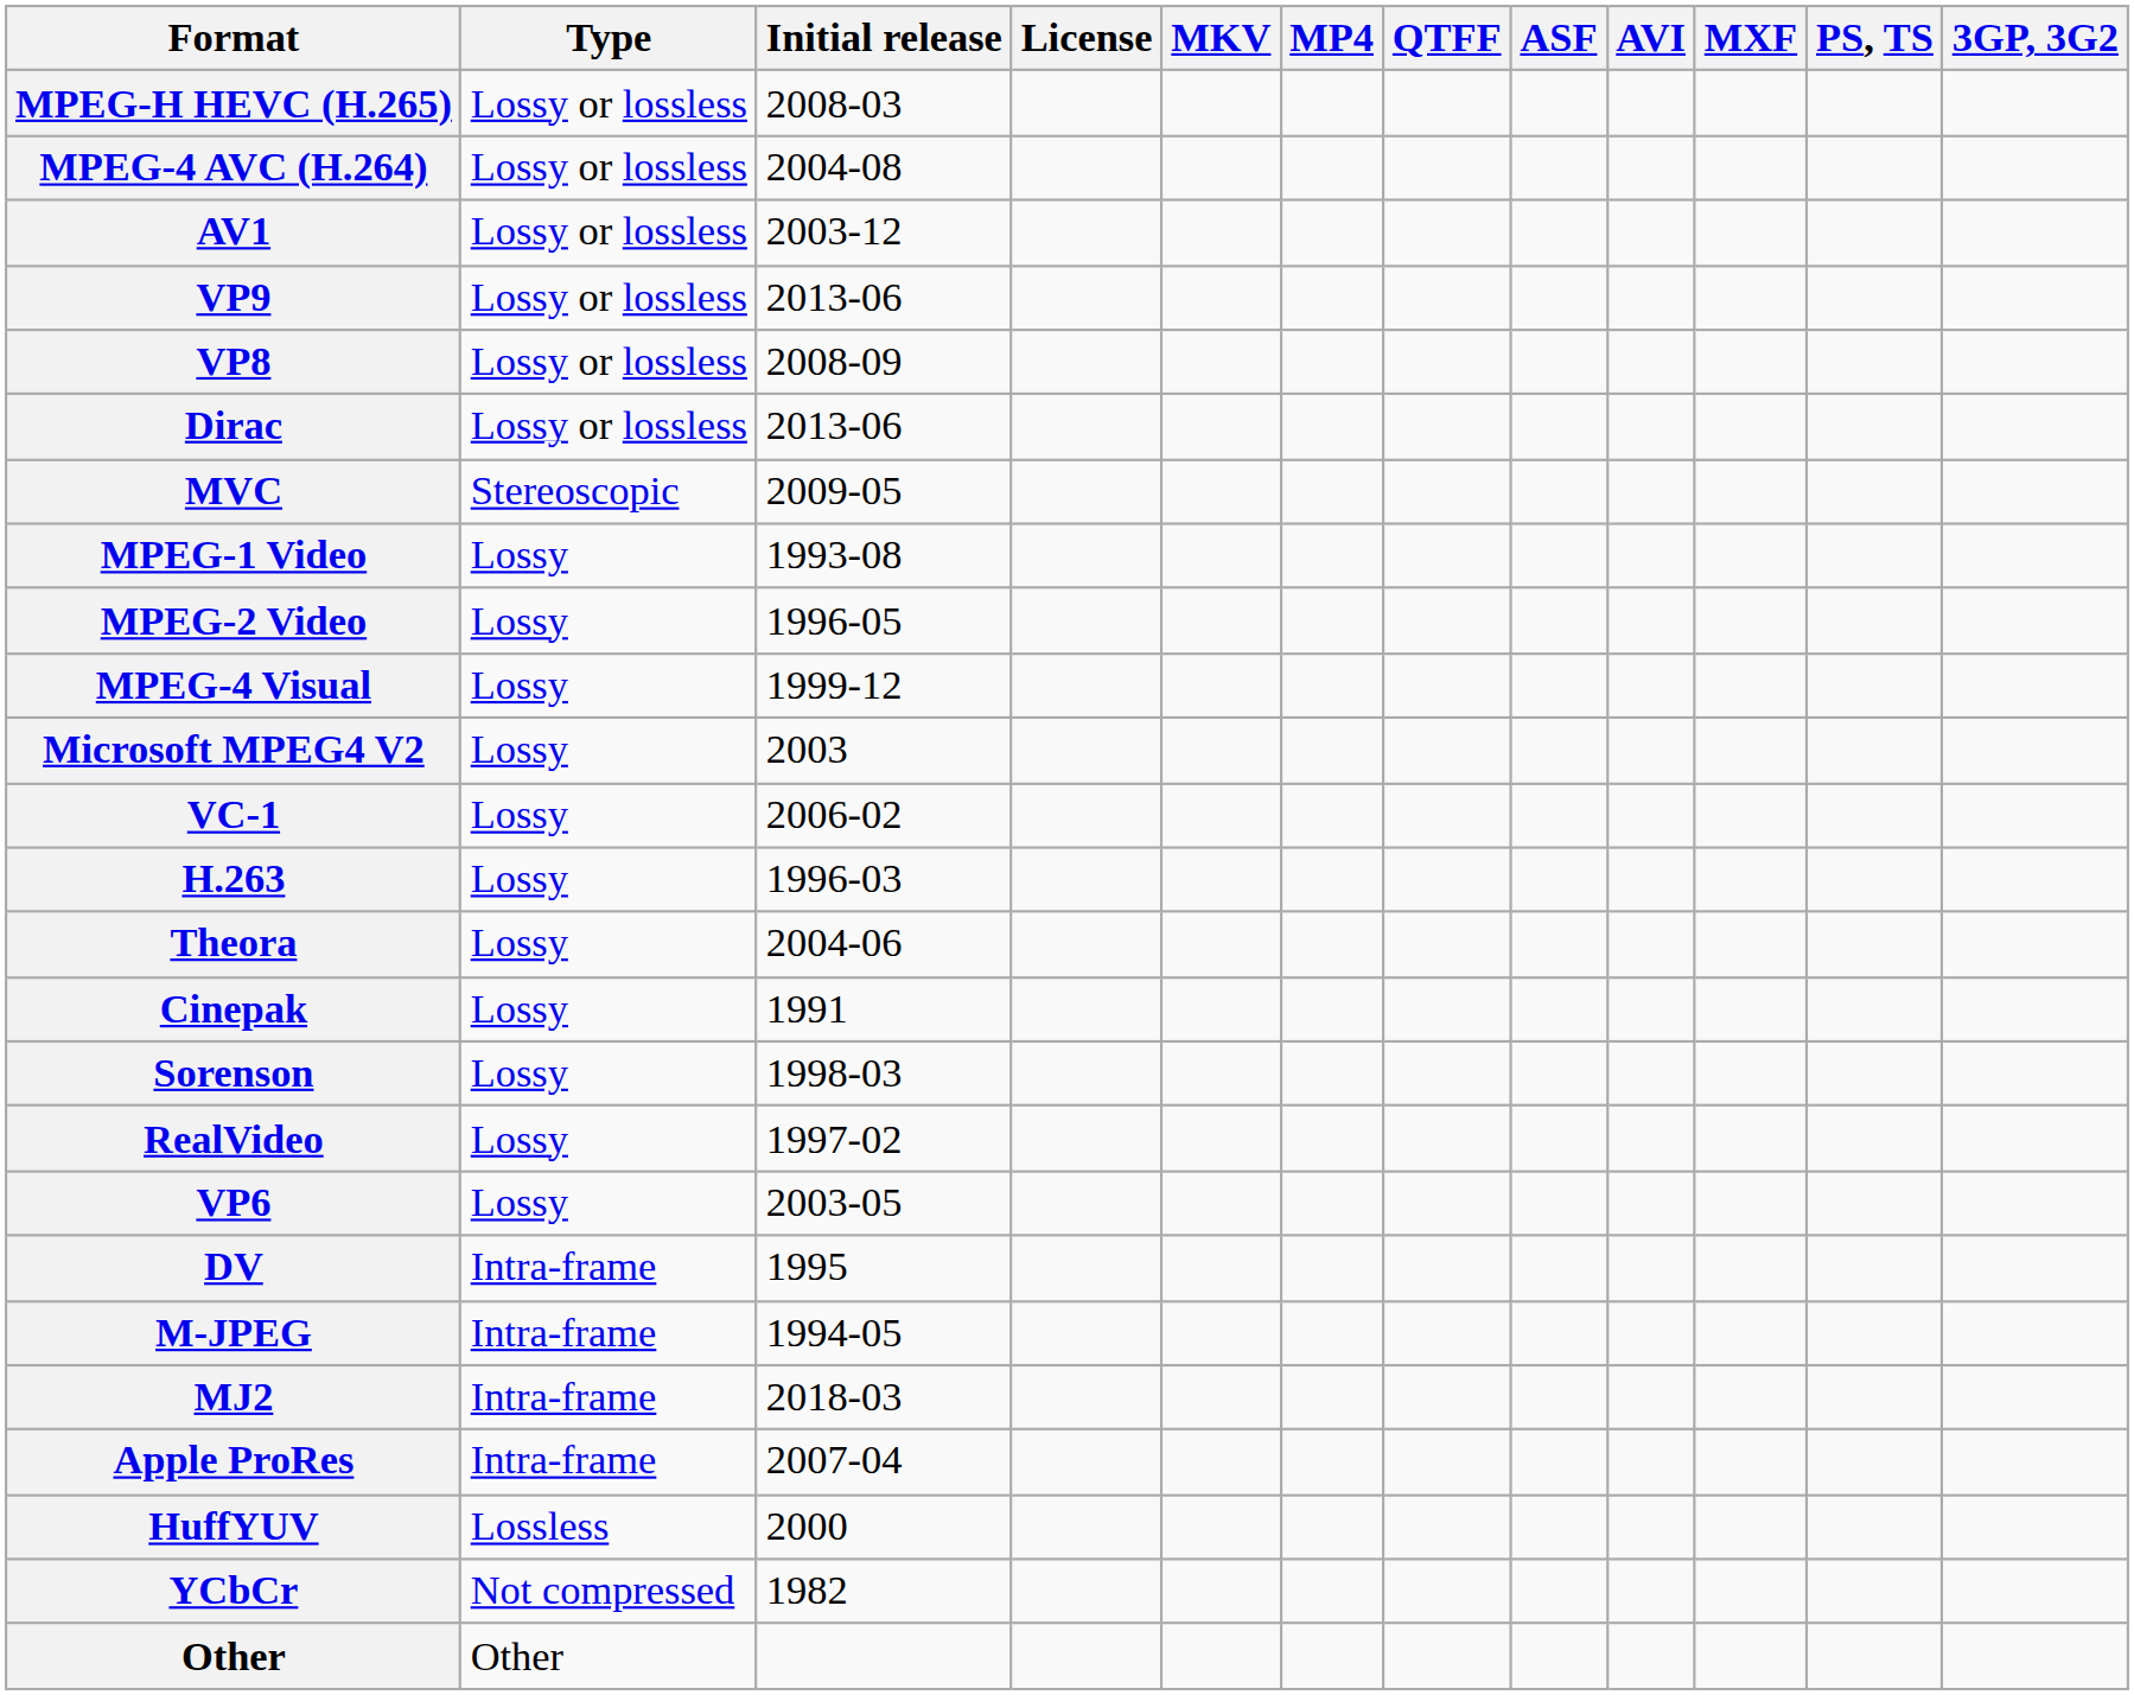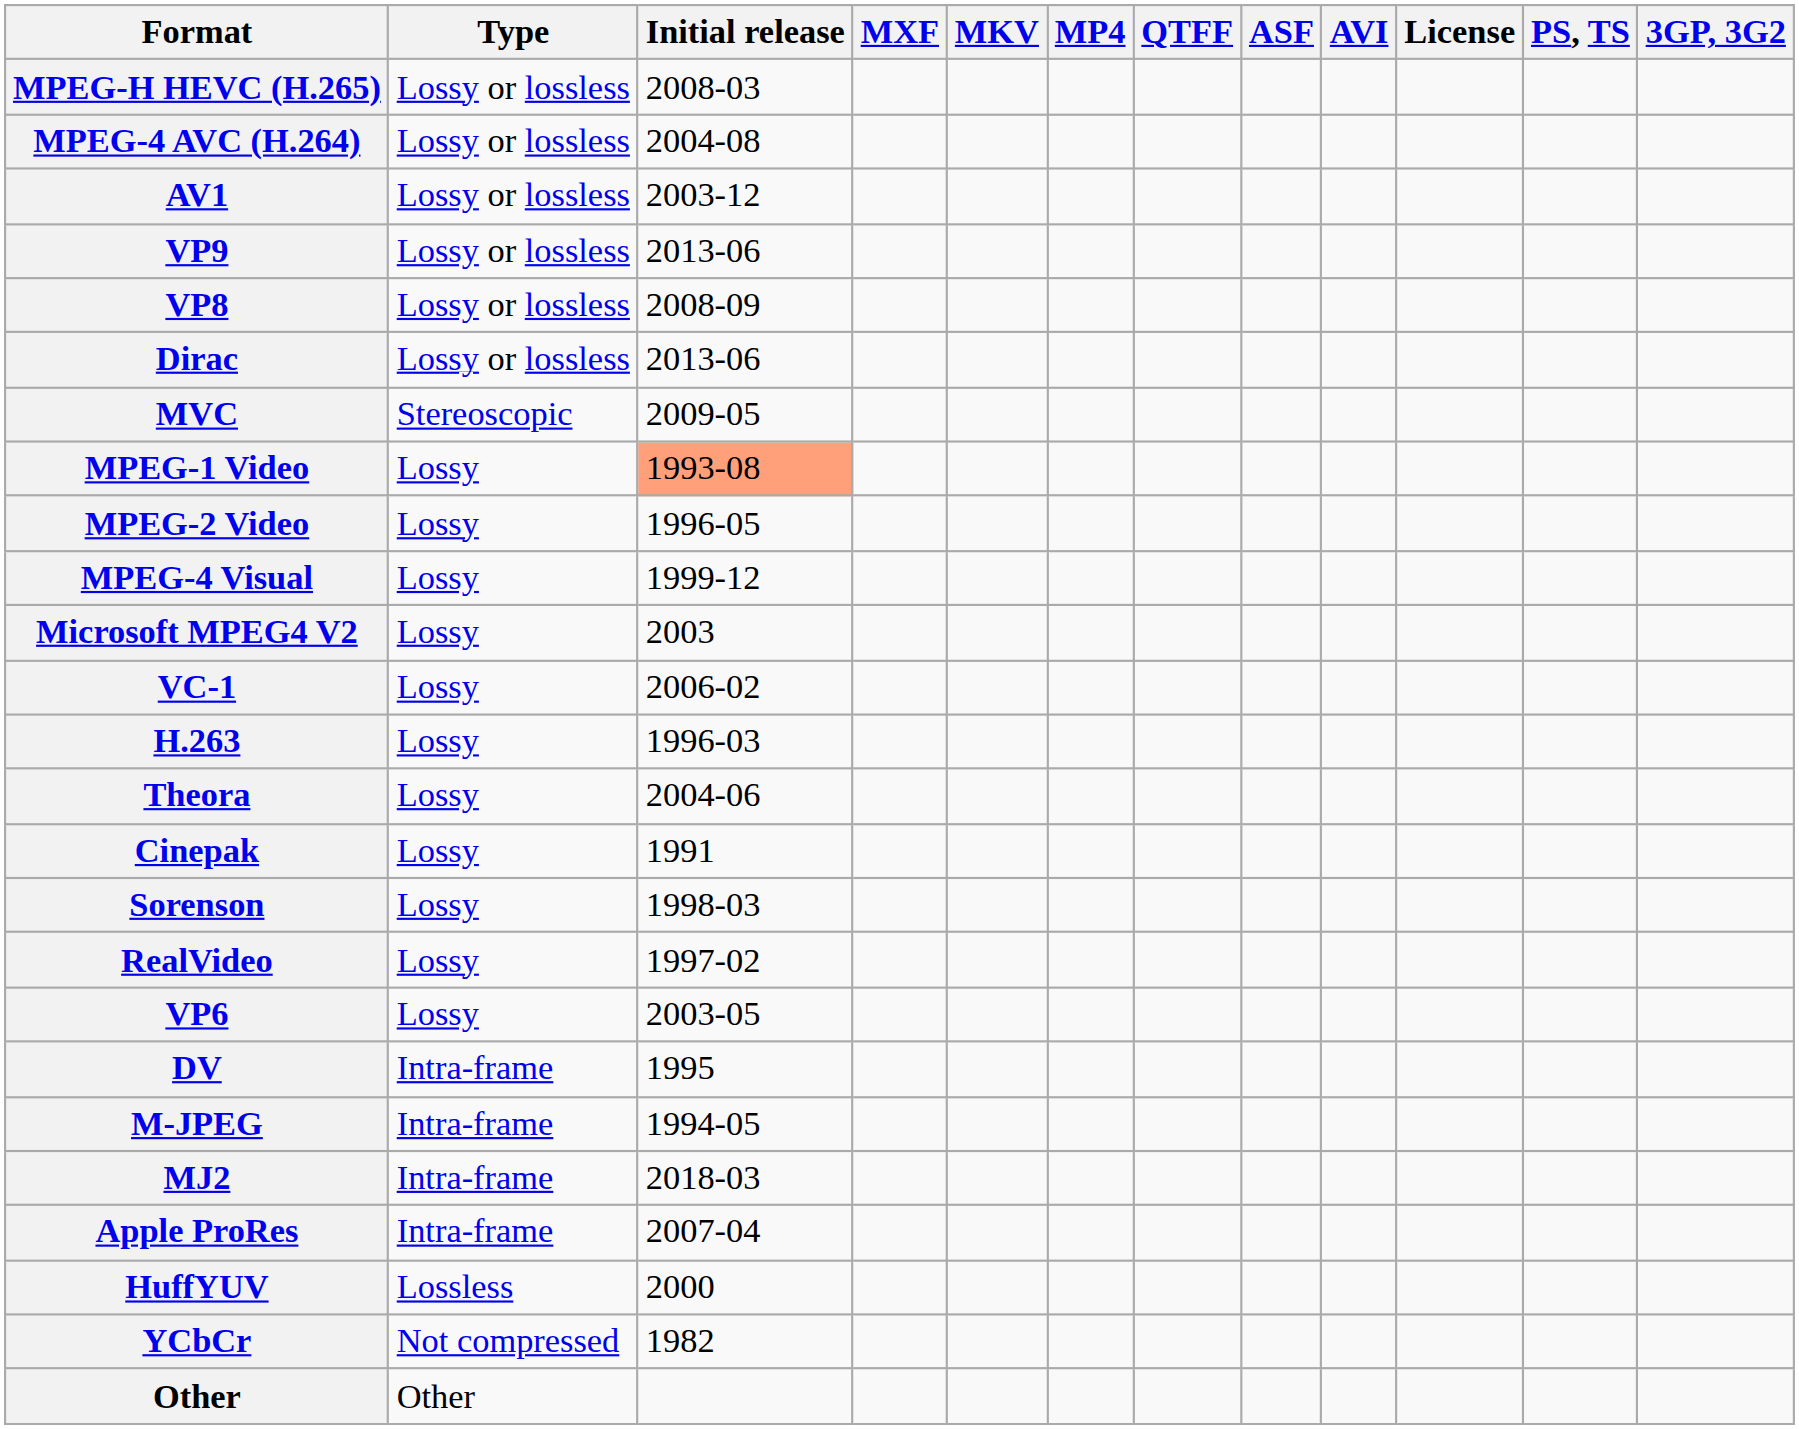columns swapped: License <-> MXF
MPEG-1 Video | Initial release: no background -> lightsalmon background
